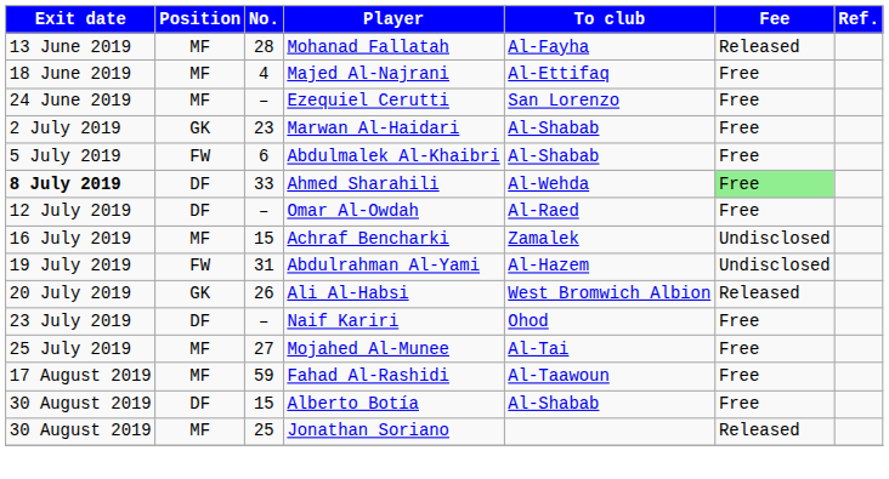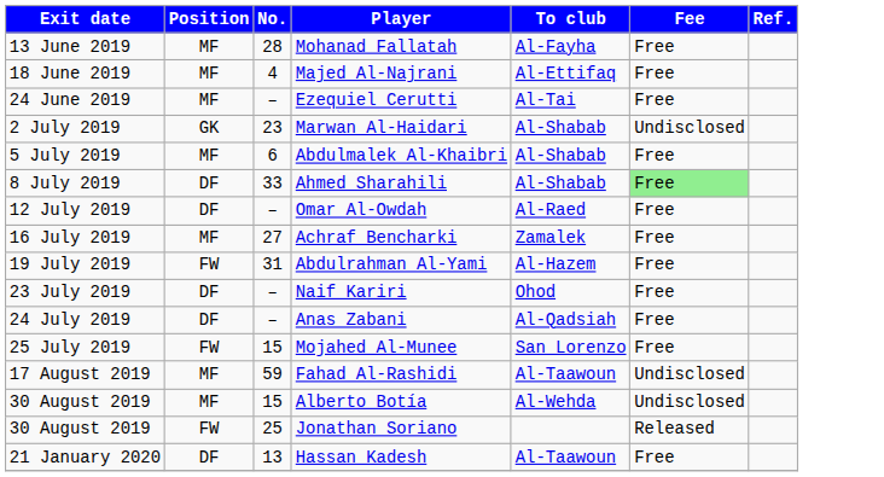Mohanad Fallatah | Fee: Released -> Free
Ezequiel Cerutti | To club: San Lorenzo -> Al-Tai
Marwan Al-Haidari | Fee: Free -> Undisclosed
Abdulmalek Al-Khaibri | Position: FW -> MF
Ahmed Sharahili | Exit date: bold -> normal
Ahmed Sharahili | To club: Al-Wehda -> Al-Shabab
Achraf Bencharki | No.: 15 -> 27
Achraf Bencharki | Fee: Undisclosed -> Free
Abdulrahman Al-Yami | Fee: Undisclosed -> Free
- row: 20 July 2019 | GK | 26 | Ali Al-Habsi | West Bromwich Albion | Released
+ row: 24 July 2019 | DF | – | Anas Zabani | Al-Qadsiah | Free
Mojahed Al-Munee | Position: MF -> FW
Mojahed Al-Munee | No.: 27 -> 15
Mojahed Al-Munee | To club: Al-Tai -> San Lorenzo
Fahad Al-Rashidi | Fee: Free -> Undisclosed
Alberto Botía | Position: DF -> MF
Alberto Botía | To club: Al-Shabab -> Al-Wehda
Alberto Botía | Fee: Free -> Undisclosed
Jonathan Soriano | Position: MF -> FW
+ row: 21 January 2020 | DF | 13 | Hassan Kadesh | Al-Taawoun | Free
